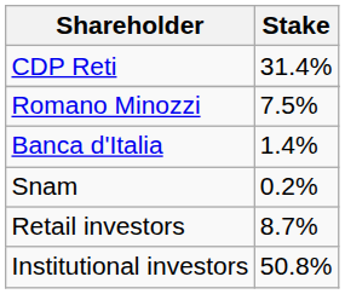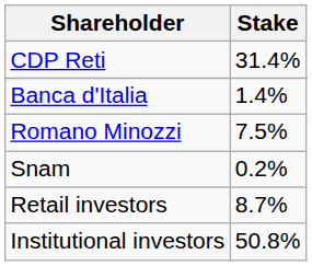rows swapped: Romano Minozzi <-> Banca d'Italia
